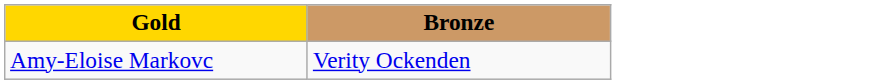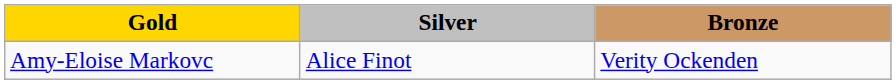+ column: Silver | Alice Finot
